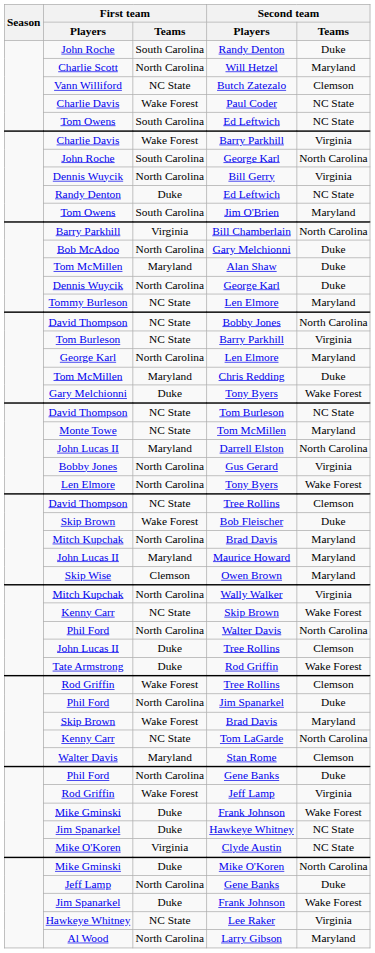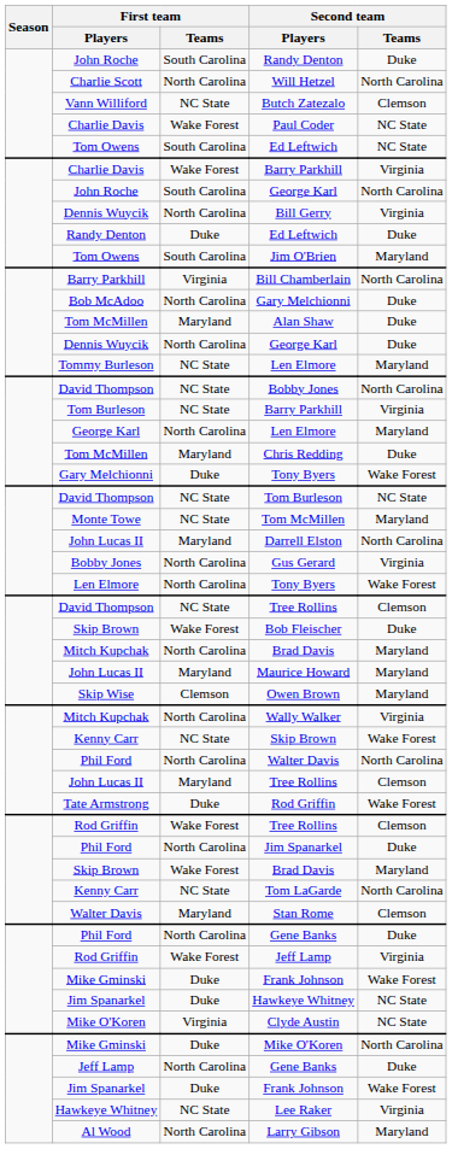Will Hetzel | Second team / Teams: Maryland -> North Carolina
Randy Denton / Ed Leftwich | Second team / Teams: NC State -> Duke
John Lucas II / Tree Rollins | First team / Teams: Duke -> Maryland
